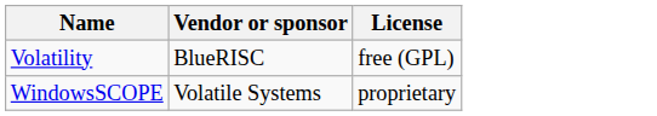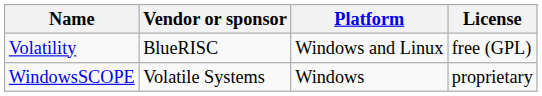+ column: Platform | Windows and Linux | Windows
